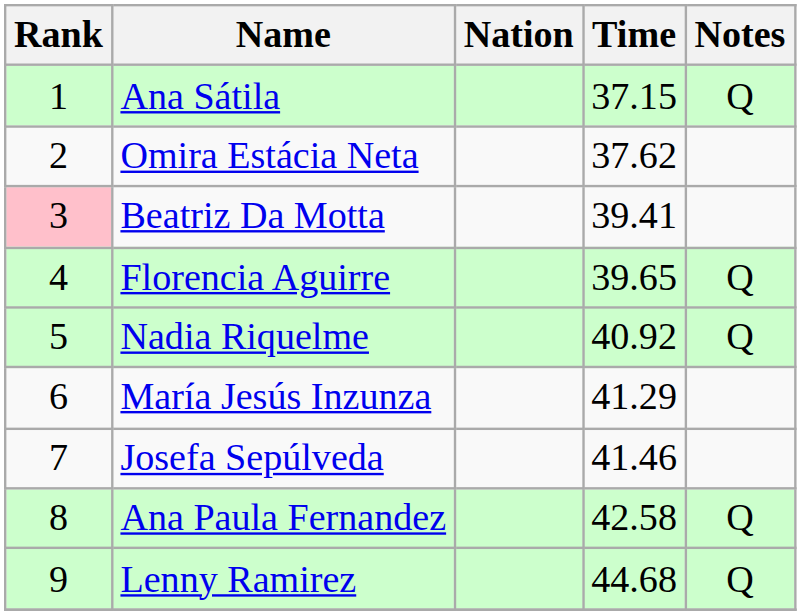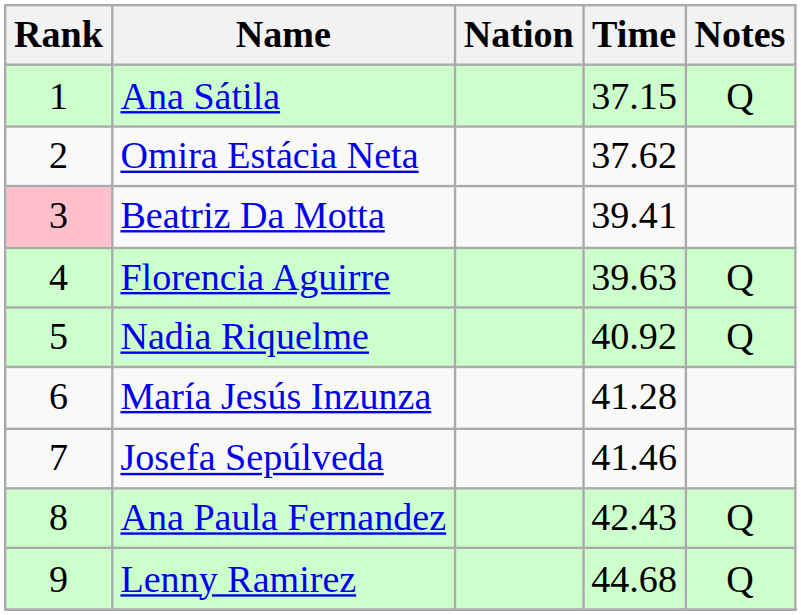Florencia Aguirre | Time: 39.65 -> 39.63
María Jesús Inzunza | Time: 41.29 -> 41.28
Ana Paula Fernandez | Time: 42.58 -> 42.43
